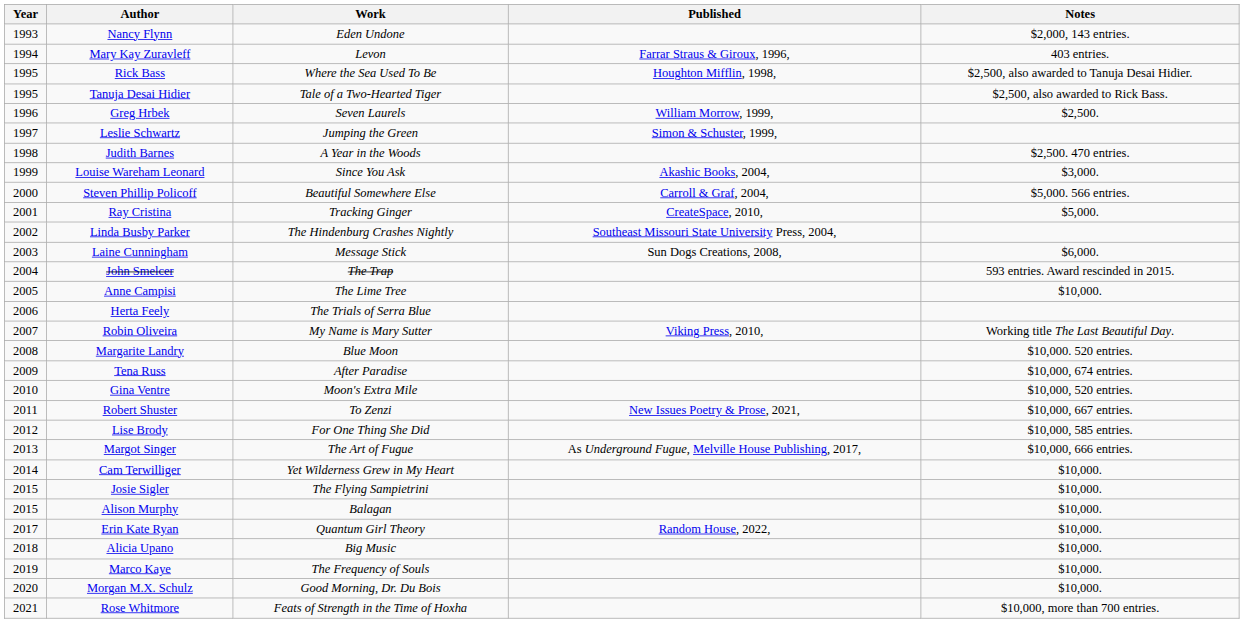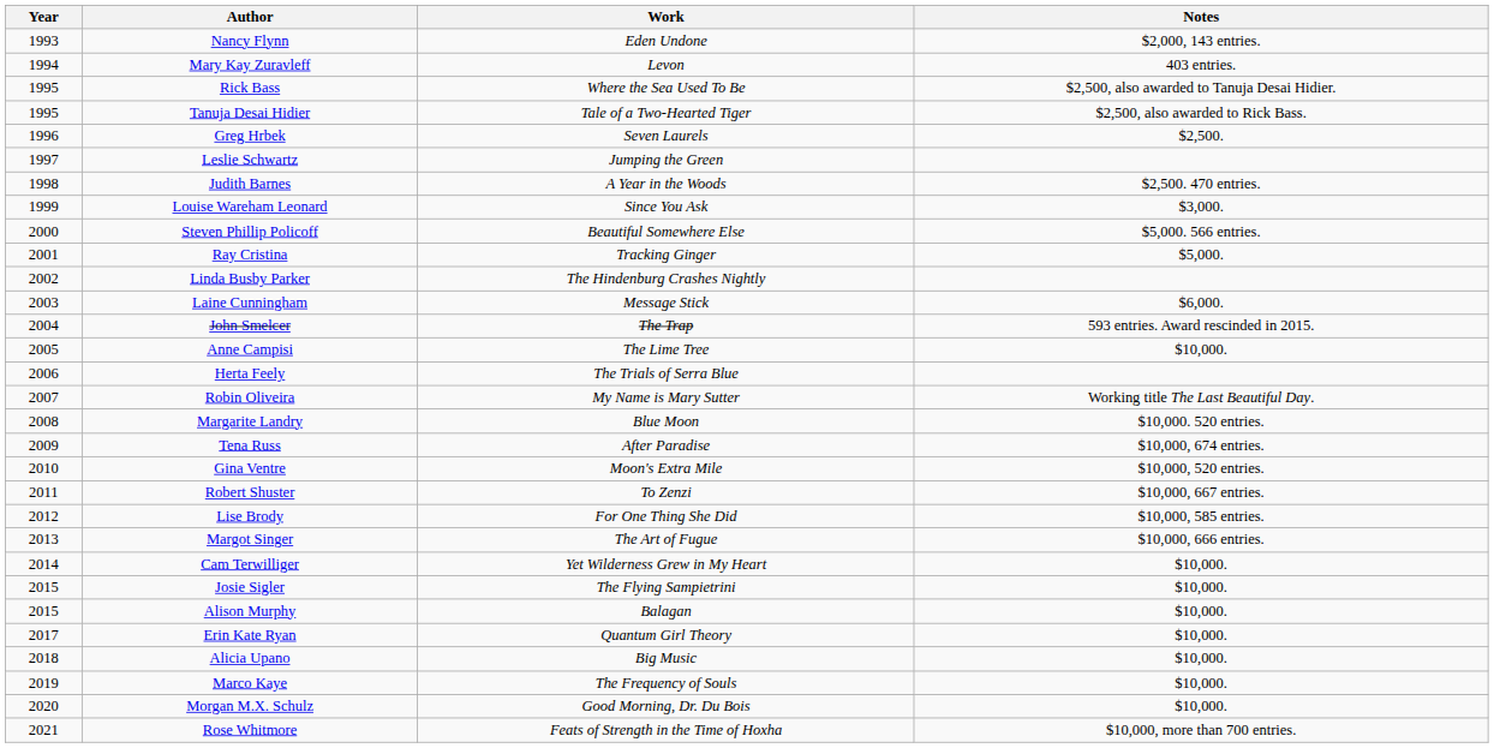- column: Published | Farrar Straus & Giroux, 1996, | Houghton Mifflin, 1998, | William Morrow, 1999, | Simon & Schuster, 1999, | Akashic Books, 2004, | Carroll & Graf, 2004, | CreateSpace, 2010, | Southeast Missouri State University Press, 2004, | Sun Dogs Creations, 2008, | Viking Press, 2010, | New Issues Poetry & Prose, 2021, | As Underground Fugue, Melville House Publishing, 2017, | Random House, 2022,
